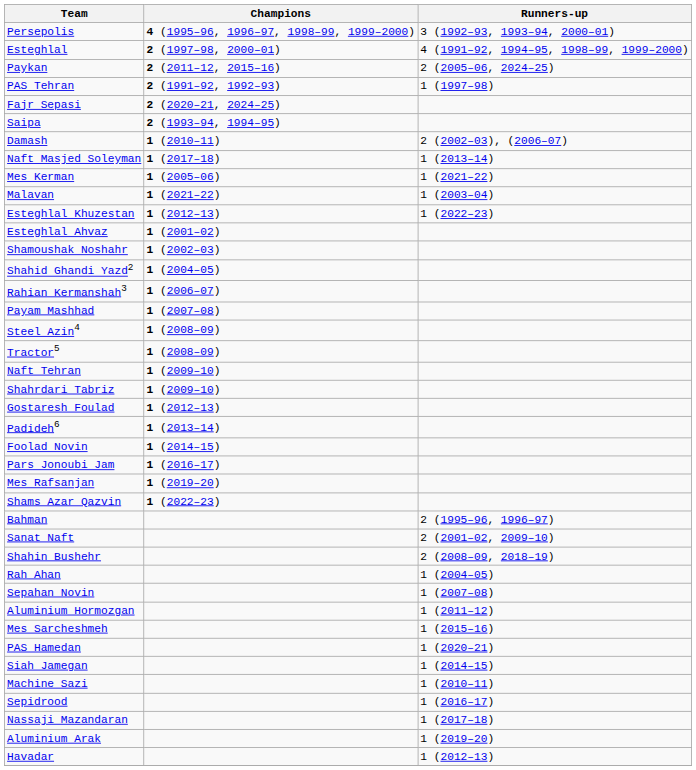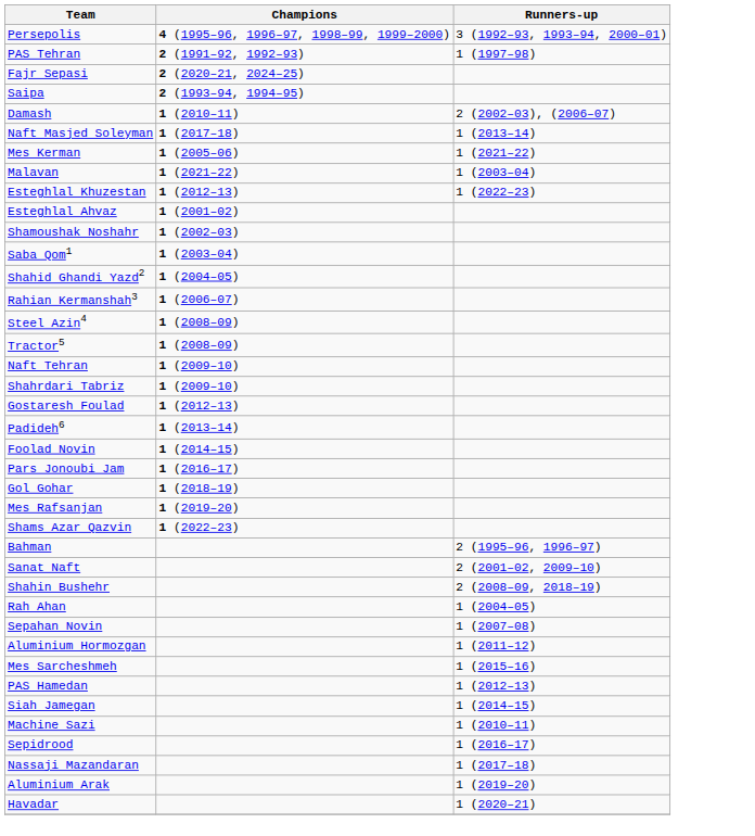- row: Esteghlal | 2 (1997–98, 2000–01) | 4 (1991–92, 1994–95, 1998–99, 1999–2000)
- row: Paykan | 2 (2011–12, 2015–16) | 2 (2005–06, 2024–25)
+ row: Saba Qom1 | 1 (2003–04)
- row: Payam Mashhad | 1 (2007–08)
+ row: Gol Gohar | 1 (2018–19)
PAS Hamedan | Runners-up: 1 (2020–21) -> 1 (2012–13)
Havadar | Runners-up: 1 (2012–13) -> 1 (2020–21)
